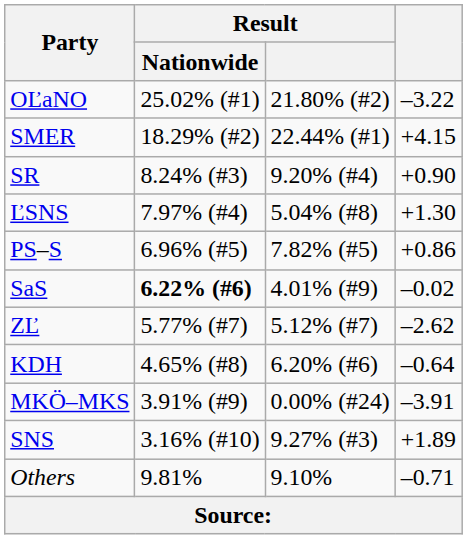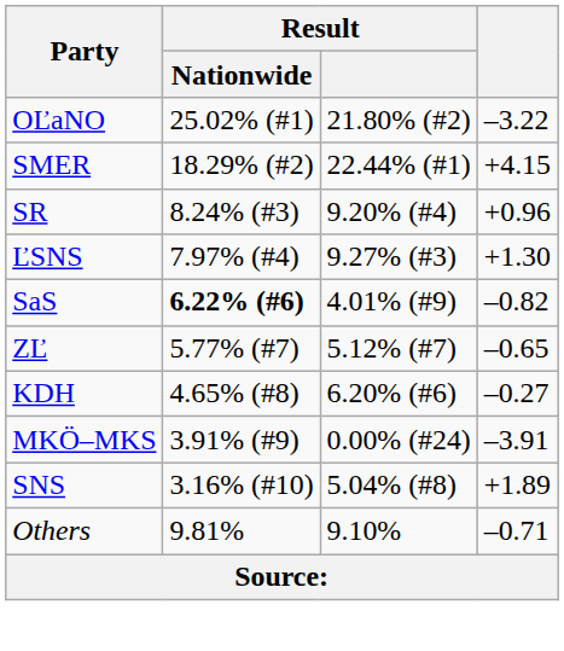SR | column 4: +0.90 -> +0.96
ĽSNS | Result: 5.04% (#8) -> 9.27% (#3)
- row: PS–S | 6.96% (#5) | 7.82% (#5) | +0.86
SaS | column 4: –0.02 -> –0.82
ZĽ | column 4: –2.62 -> –0.65
KDH | column 4: –0.64 -> –0.27
SNS | Result: 9.27% (#3) -> 5.04% (#8)
